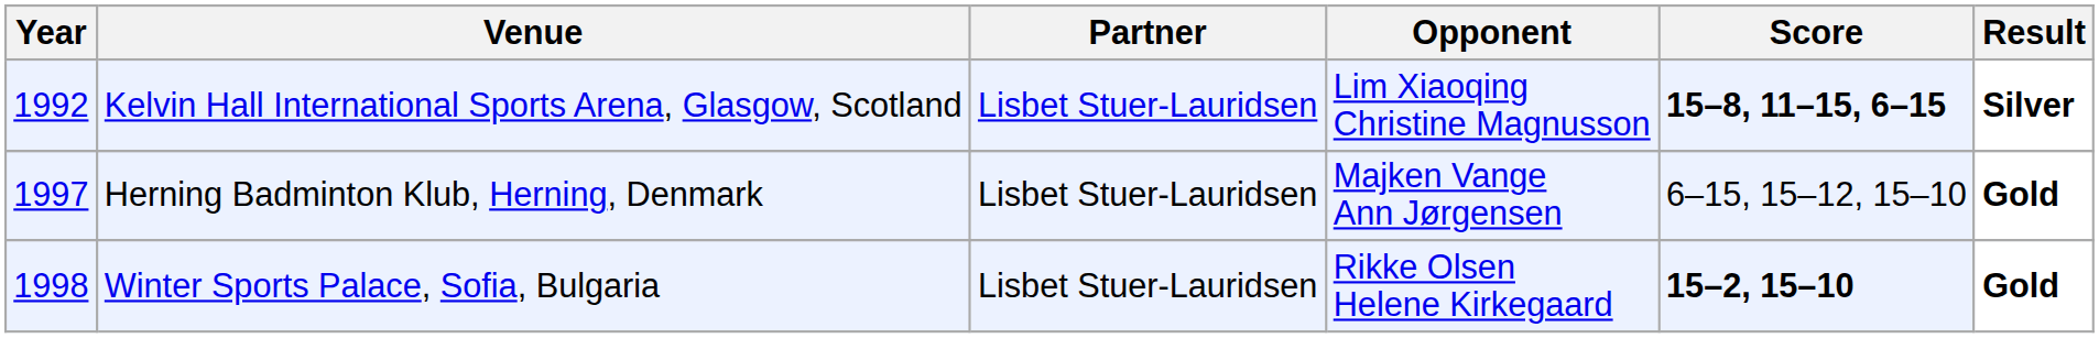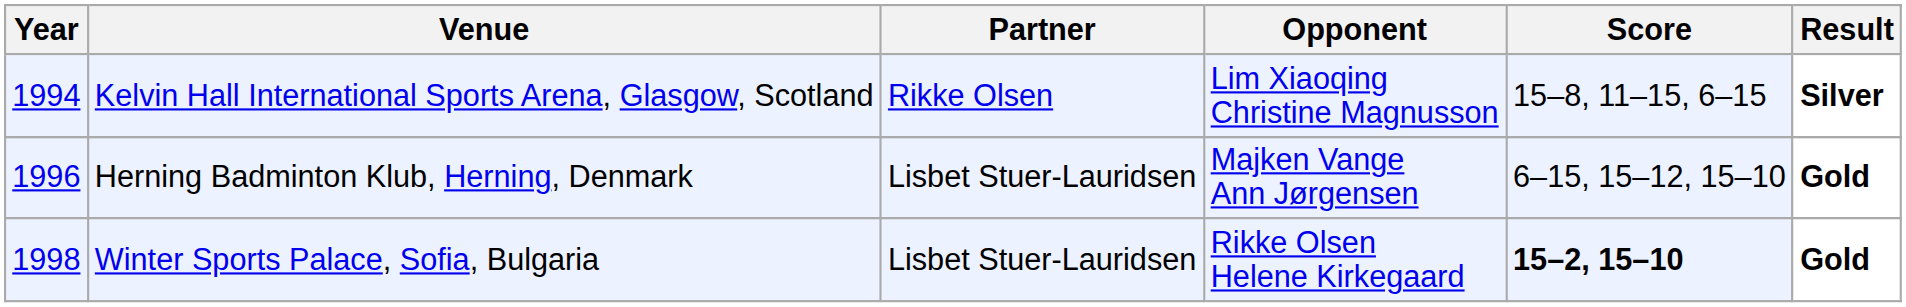Kelvin Hall International Sports Arena, Glasgow, Scotland | Year: 1992 -> 1994
Kelvin Hall International Sports Arena, Glasgow, Scotland | Partner: Lisbet Stuer-Lauridsen -> Rikke Olsen
Kelvin Hall International Sports Arena, Glasgow, Scotland | Score: bold -> normal
Herning Badminton Klub, Herning, Denmark | Year: 1997 -> 1996
